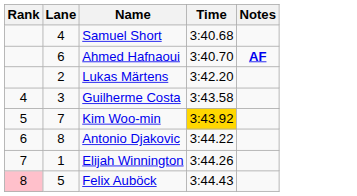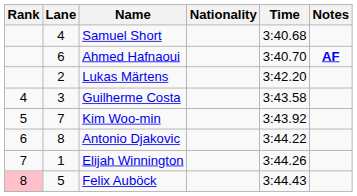+ column: Nationality
Kim Woo-min | Time: gold background -> no background
